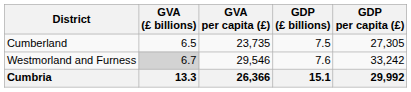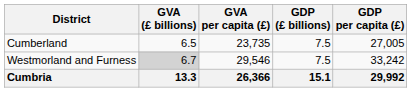Cumberland | GDP per capita (£): 27,305 -> 27,005
Westmorland and Furness | GDP (£ billions): 7.6 -> 7.5
